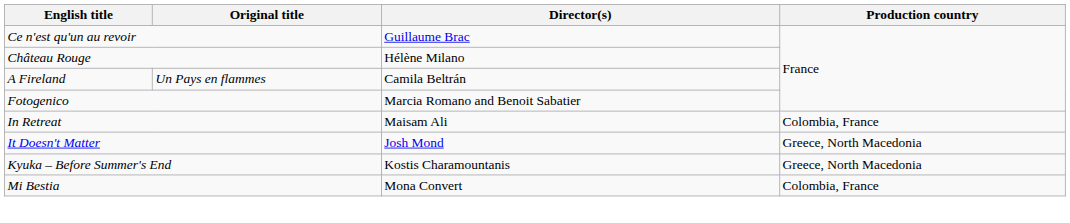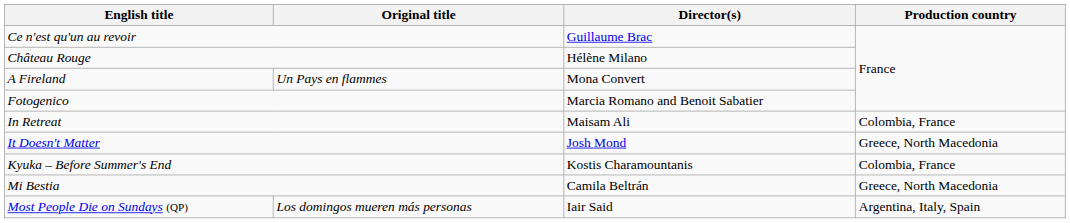A Fireland | Director(s): Camila Beltrán -> Mona Convert
Kyuka – Before Summer's End | Production country: Greece, North Macedonia -> Colombia, France
Mi Bestia | Director(s): Mona Convert -> Camila Beltrán
Mi Bestia | Production country: Colombia, France -> Greece, North Macedonia
+ row: Most People Die on Sundays (QP) | Los domingos mueren más personas | Iair Said | Argentina, Italy, Spain
